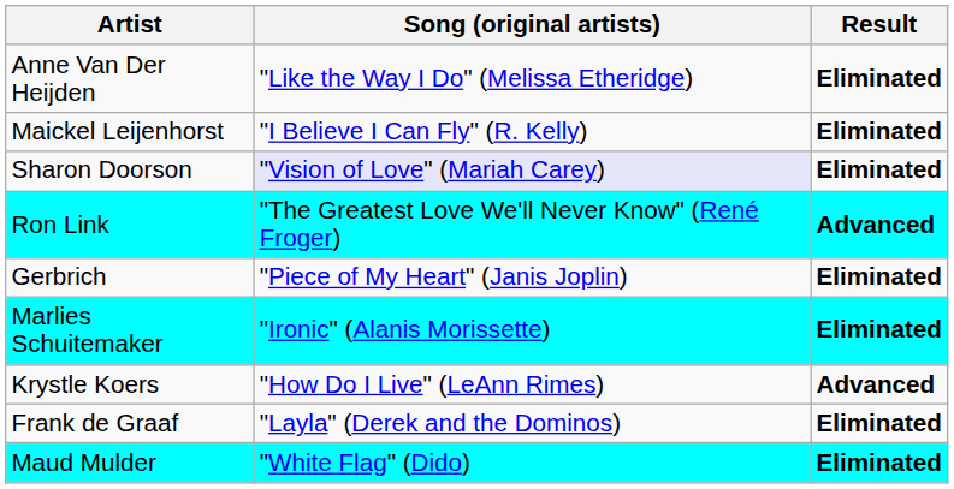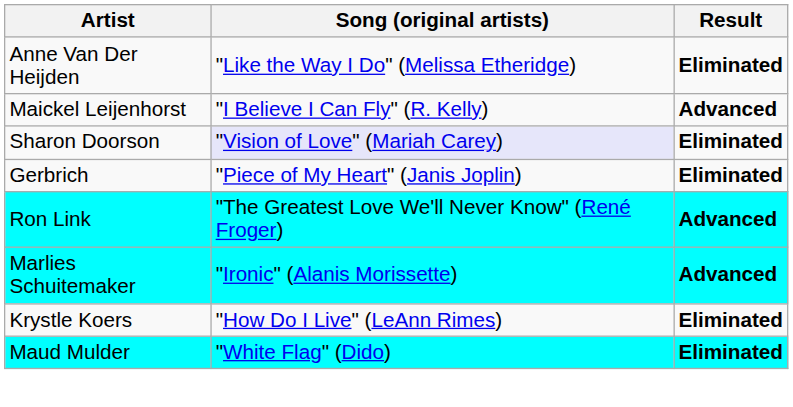Maickel Leijenhorst | Result: Eliminated -> Advanced
rows swapped: Gerbrich <-> Ron Link
Marlies Schuitemaker | Result: Eliminated -> Advanced
Krystle Koers | Result: Advanced -> Eliminated
- row: Frank de Graaf | "Layla" (Derek and the Dominos) | Eliminated
